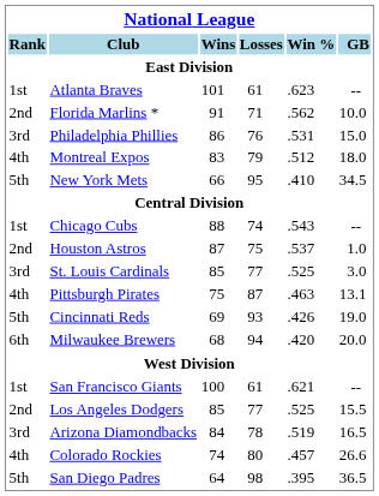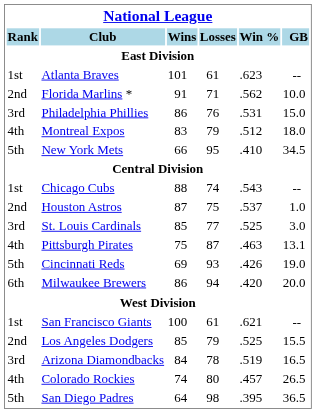Milwaukee Brewers | Wins: 68 -> 86
Los Angeles Dodgers | Losses: 77 -> 79
Colorado Rockies | GB: 26.6 -> 26.5
